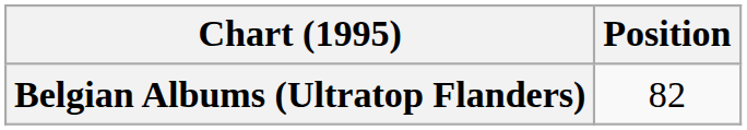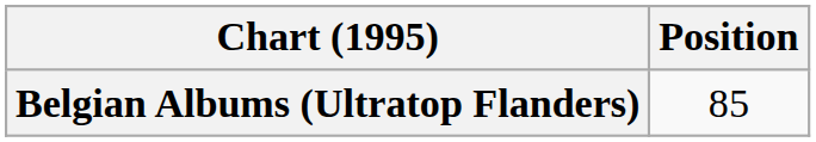Belgian Albums (Ultratop Flanders) | Position: 82 -> 85
